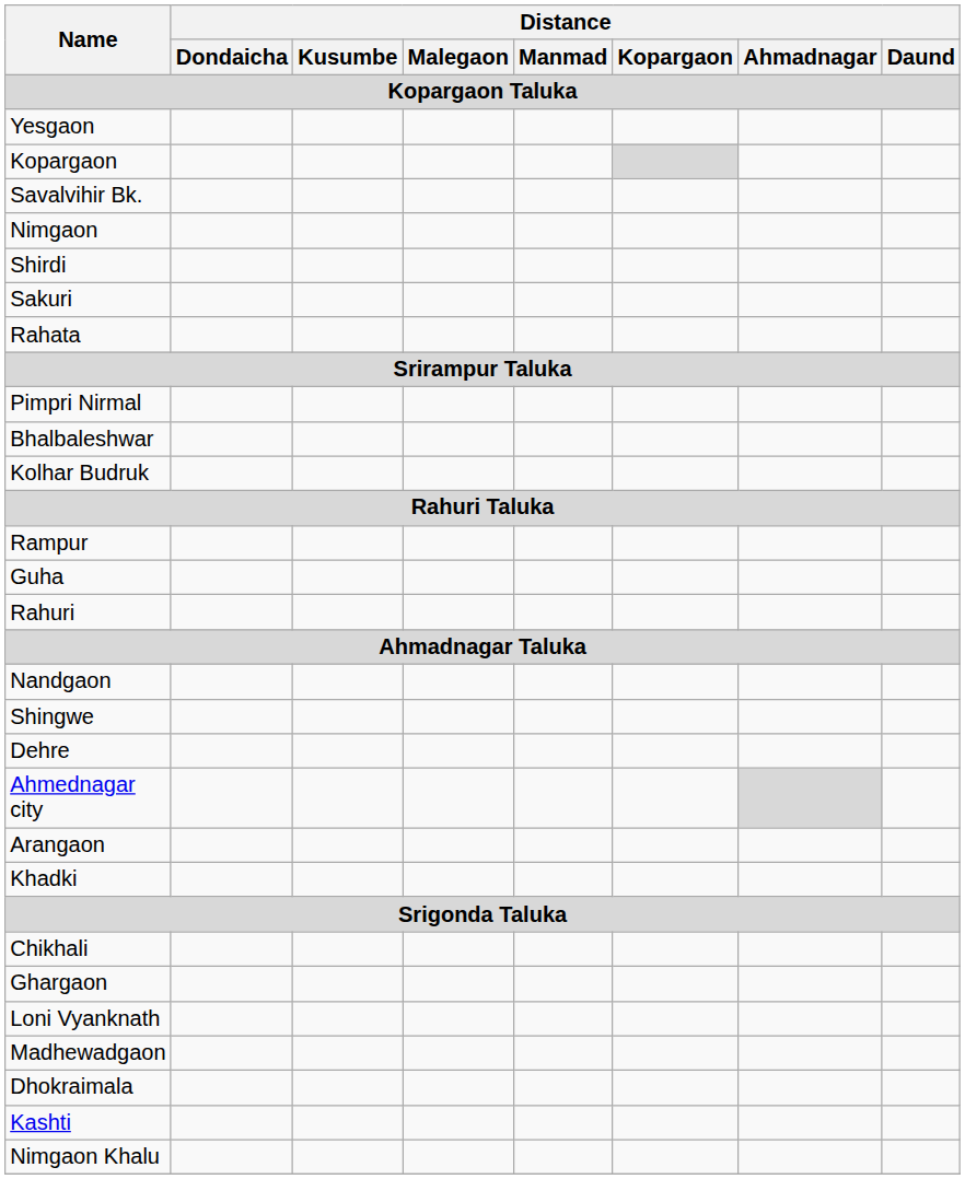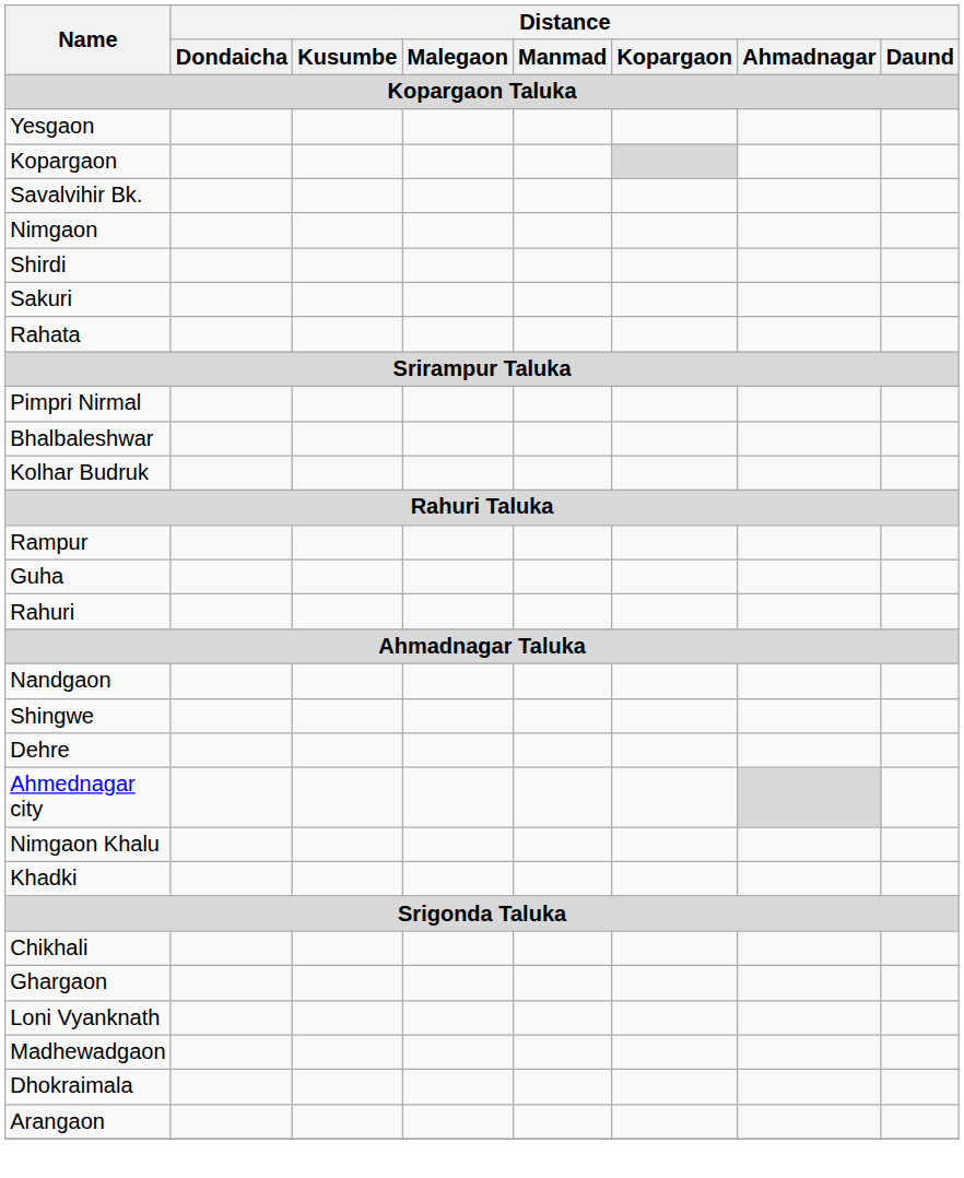rows swapped: Arangaon <-> Nimgaon Khalu
- row: Kashti
